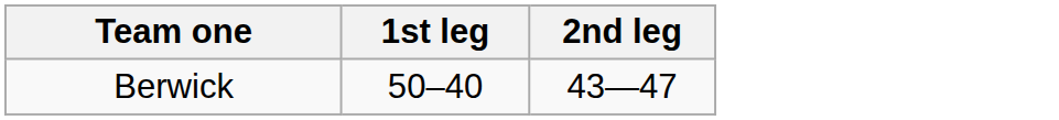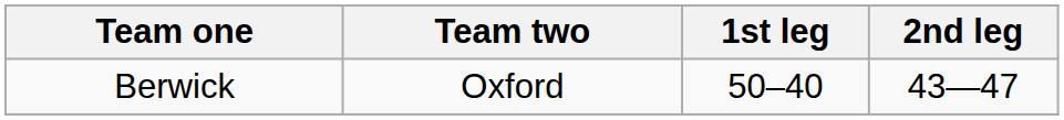+ column: Team two | Oxford
